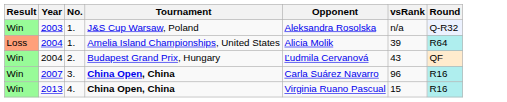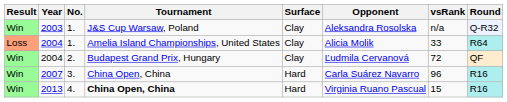+ column: Surface | Clay | Clay | Clay | Hard | Hard
2004 / 1. | vsRank: 39 -> 33
2004 / 2. | vsRank: 43 -> 72
2007 | Tournament: bold -> normal
